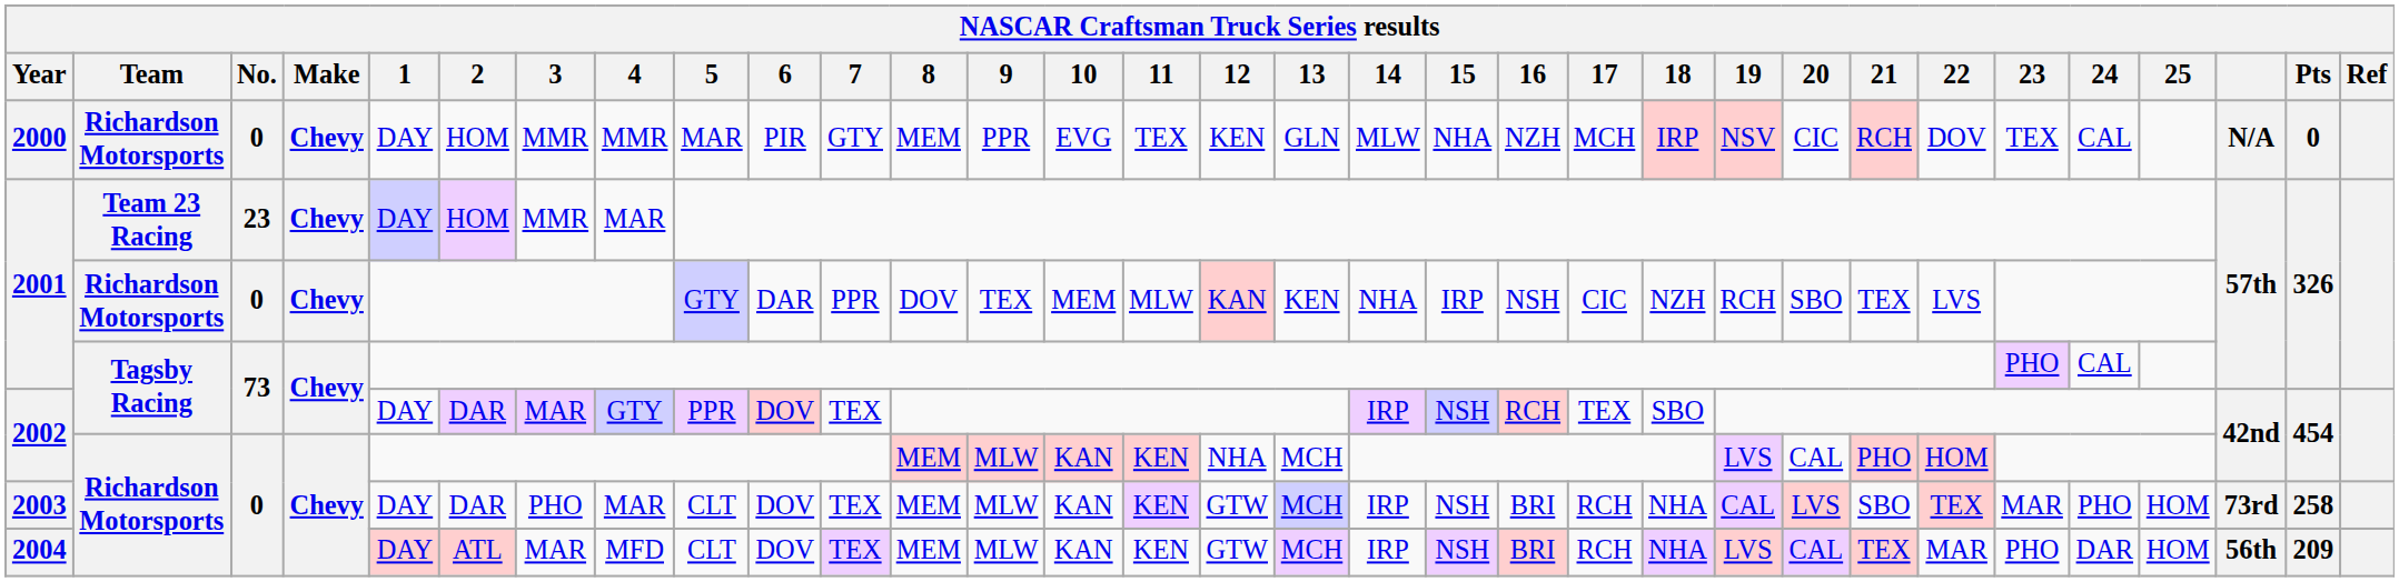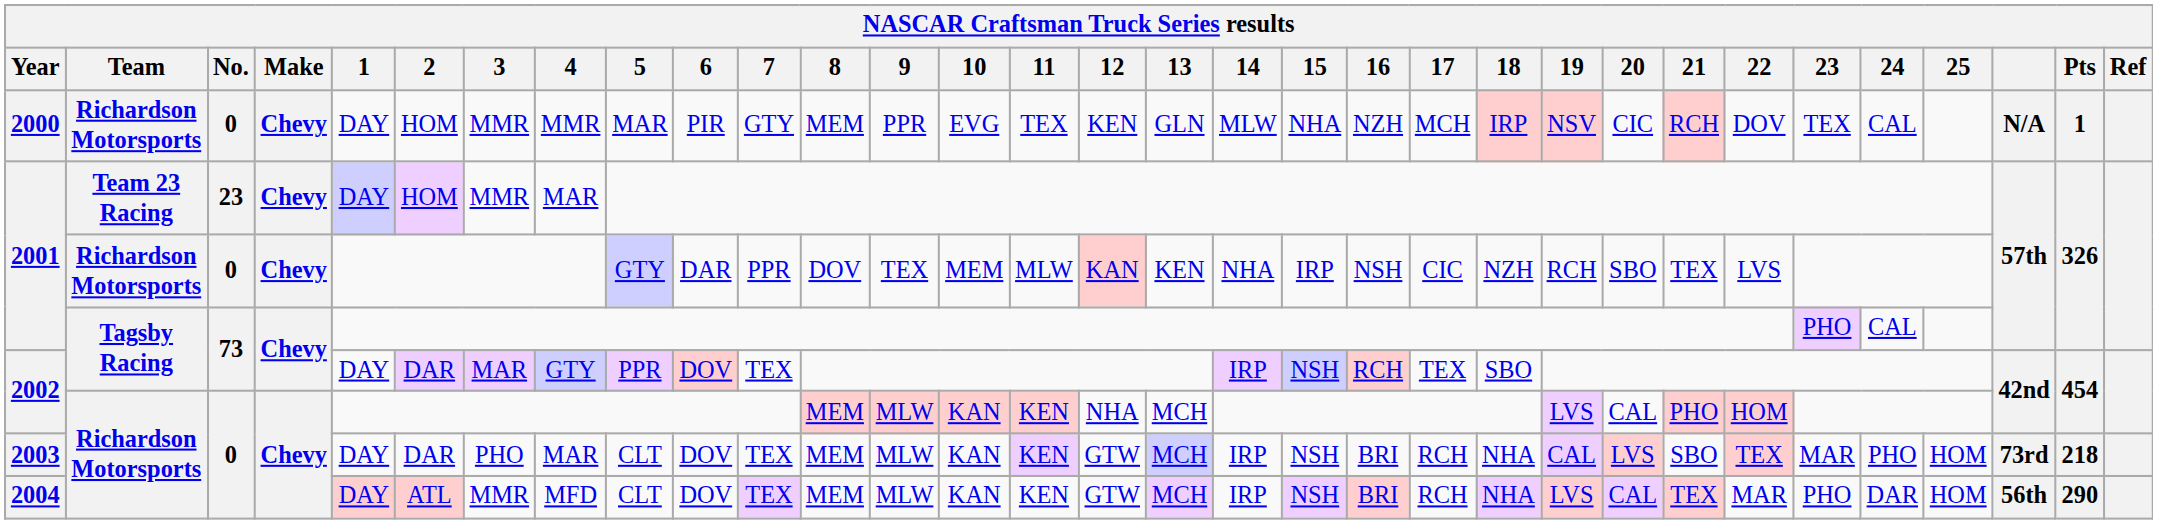2000 | Pts: 0 -> 1
2003 | Pts: 258 -> 218
2004 | 3: MAR -> MMR
2004 | Pts: 209 -> 290
